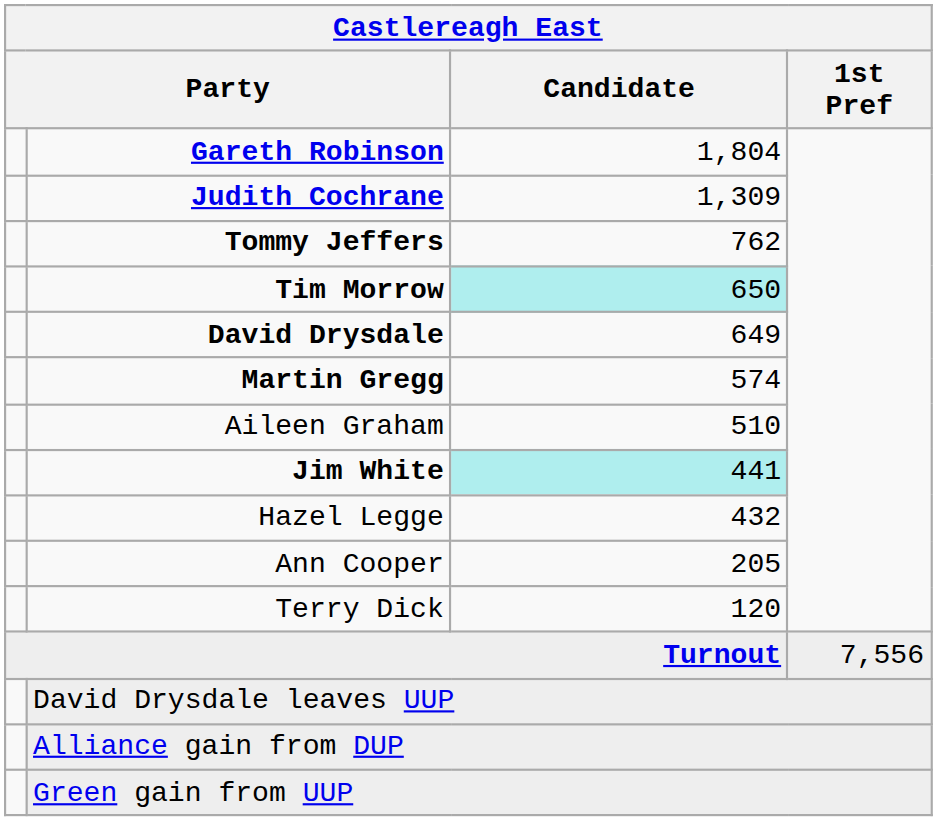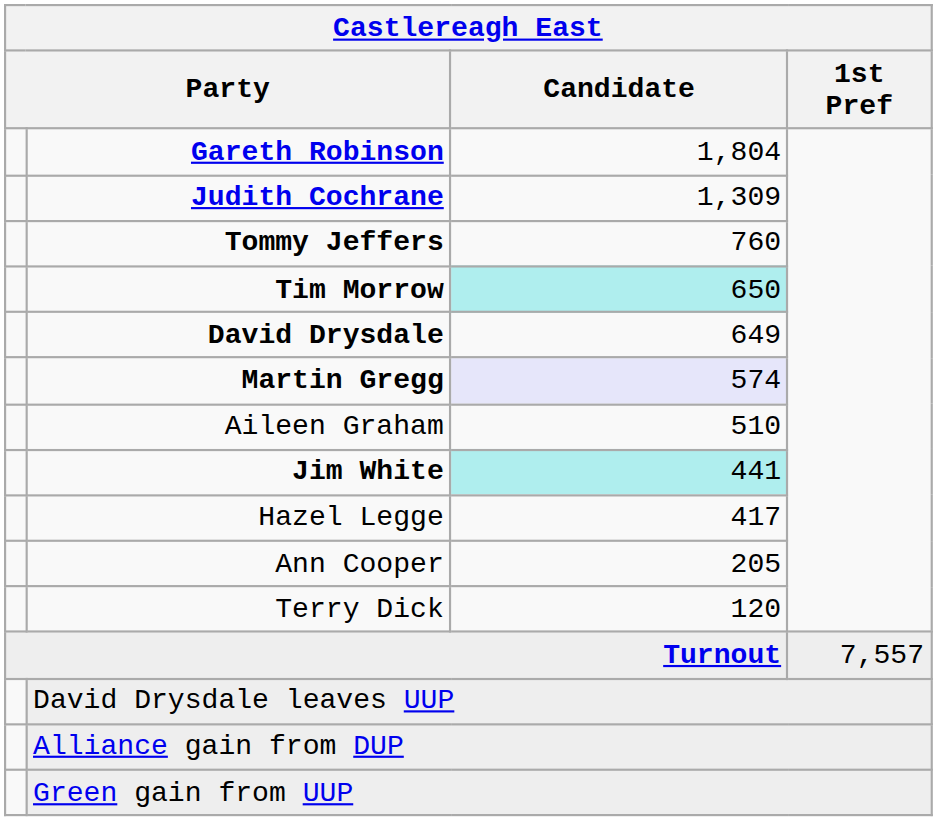Tommy Jeffers | Candidate: 762 -> 760
Martin Gregg | Candidate: no background -> lavender background
Hazel Legge | Candidate: 432 -> 417
Turnout | 1st Pref: 7,556 -> 7,557
